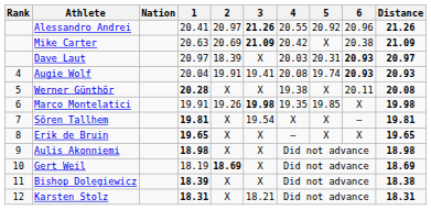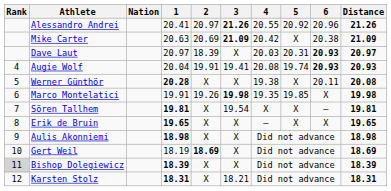Bishop Dolegiewicz | Rank: no background -> lightgrey background
Bishop Dolegiewicz | Distance: 18.38 -> 18.39
